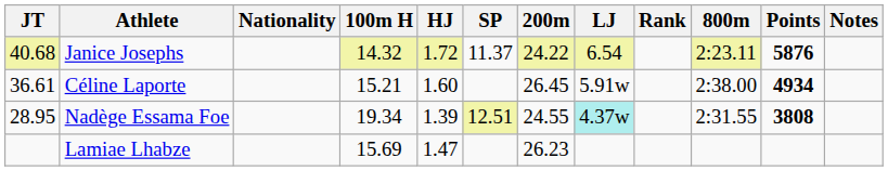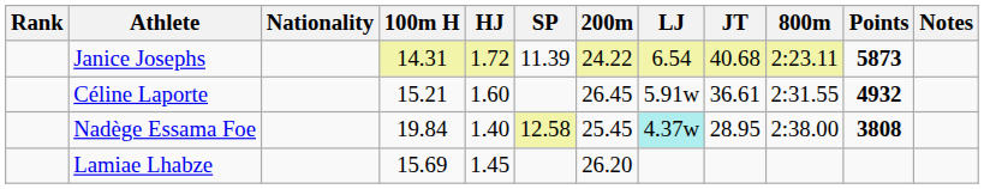columns swapped: Rank <-> JT
Janice Josephs | 100m H: 14.32 -> 14.31
Janice Josephs | SP: 11.37 -> 11.39
Janice Josephs | Points: 5876 -> 5873
Céline Laporte | 800m: 2:38.00 -> 2:31.55
Céline Laporte | Points: 4934 -> 4932
Nadège Essama Foe | 100m H: 19.34 -> 19.84
Nadège Essama Foe | HJ: 1.39 -> 1.40
Nadège Essama Foe | SP: 12.51 -> 12.58
Nadège Essama Foe | 200m: 24.55 -> 25.45
Nadège Essama Foe | 800m: 2:31.55 -> 2:38.00
Lamiae Lhabze | HJ: 1.47 -> 1.45
Lamiae Lhabze | 200m: 26.23 -> 26.20
